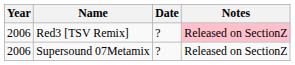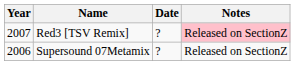Red3 [TSV Remix] | Year: 2006 -> 2007
